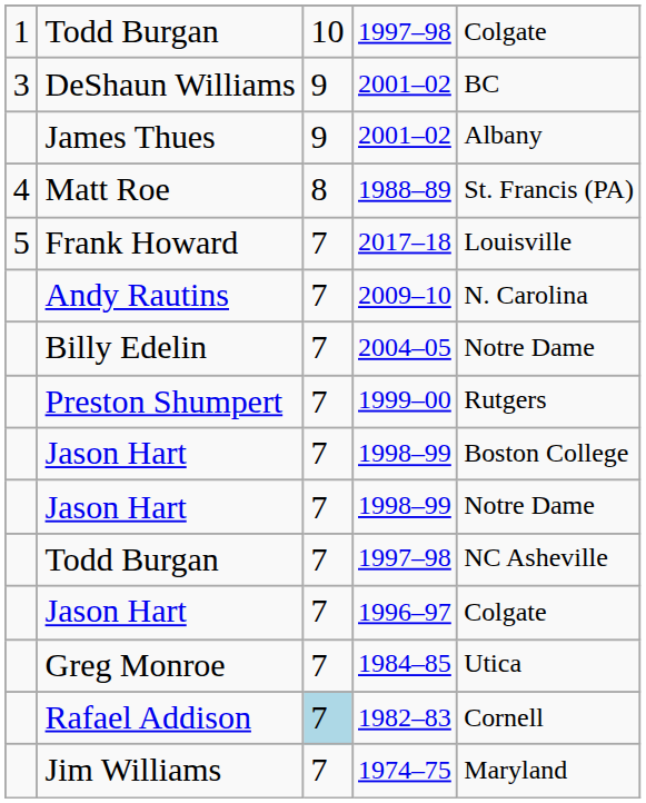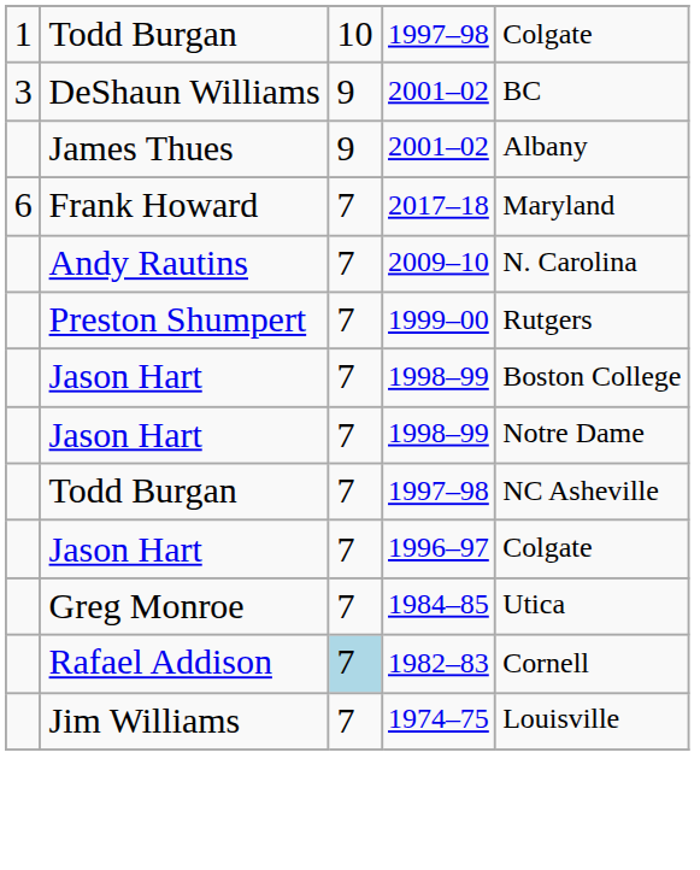- row: 4 | Matt Roe | 8 | 1988–89 | St. Francis (PA)
Frank Howard | column 1: 5 -> 6
Frank Howard | column 5: Louisville -> Maryland
- row: Billy Edelin | 7 | 2004–05 | Notre Dame
Jim Williams | column 5: Maryland -> Louisville
